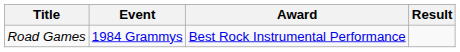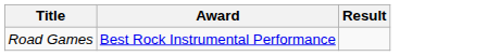- column: Event | 1984 Grammys
